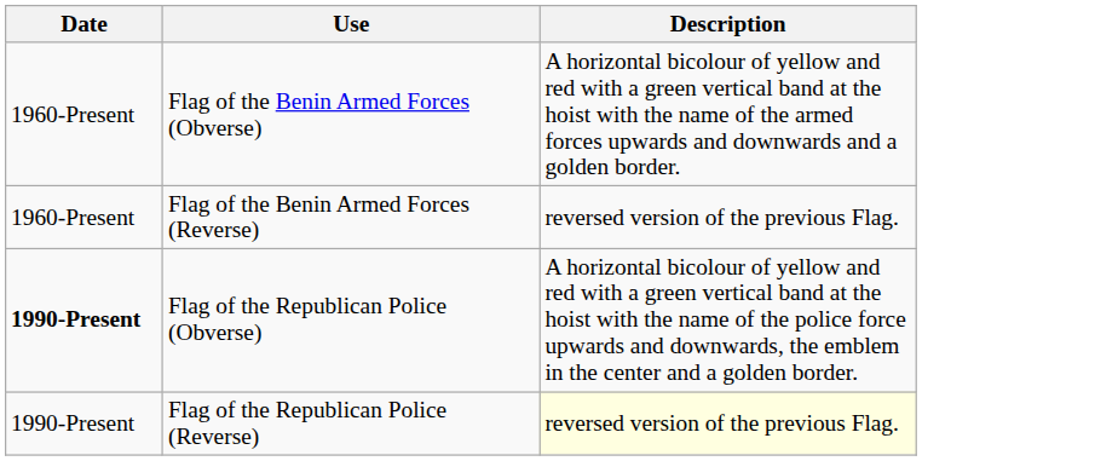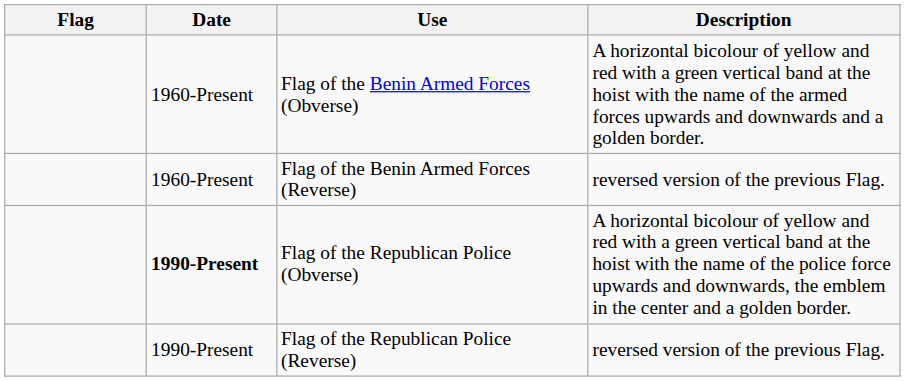+ column: Flag
Flag of the Republican Police (Reverse) | Description: lightyellow background -> no background
